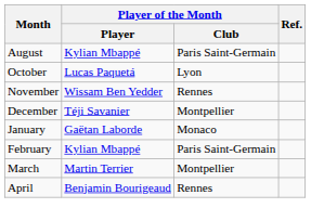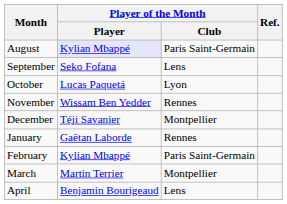August | Player of the Month / Player: no background -> lavender background
+ row: September | Seko Fofana | Lens
January | Player of the Month / Club: Monaco -> Rennes
April | Player of the Month / Club: Rennes -> Lens
